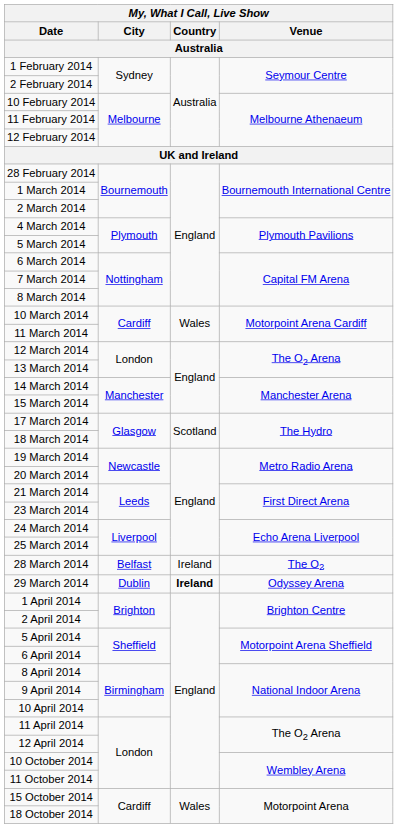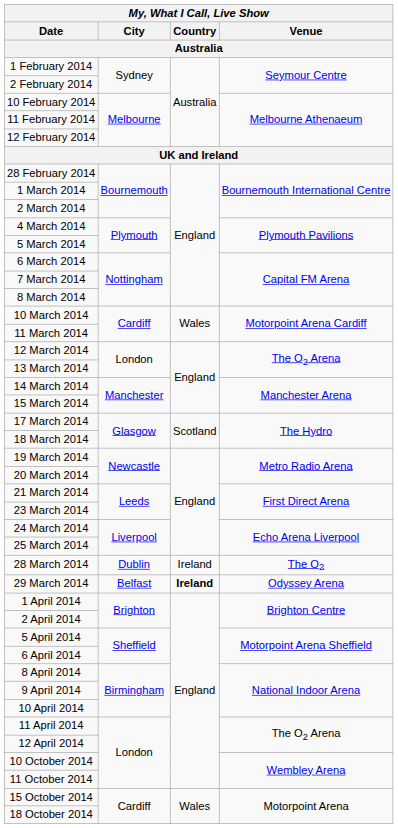28 March 2014 | My, What I Call, Live Show / City: Belfast -> Dublin
29 March 2014 | My, What I Call, Live Show / City: Dublin -> Belfast
